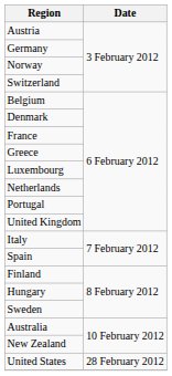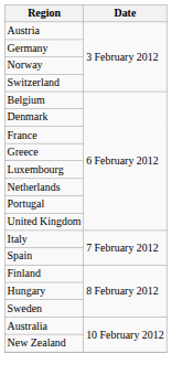- row: United States | 28 February 2012
